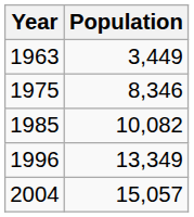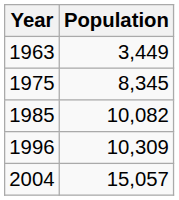1975 | Population: 8,346 -> 8,345
1996 | Population: 13,349 -> 10,309
